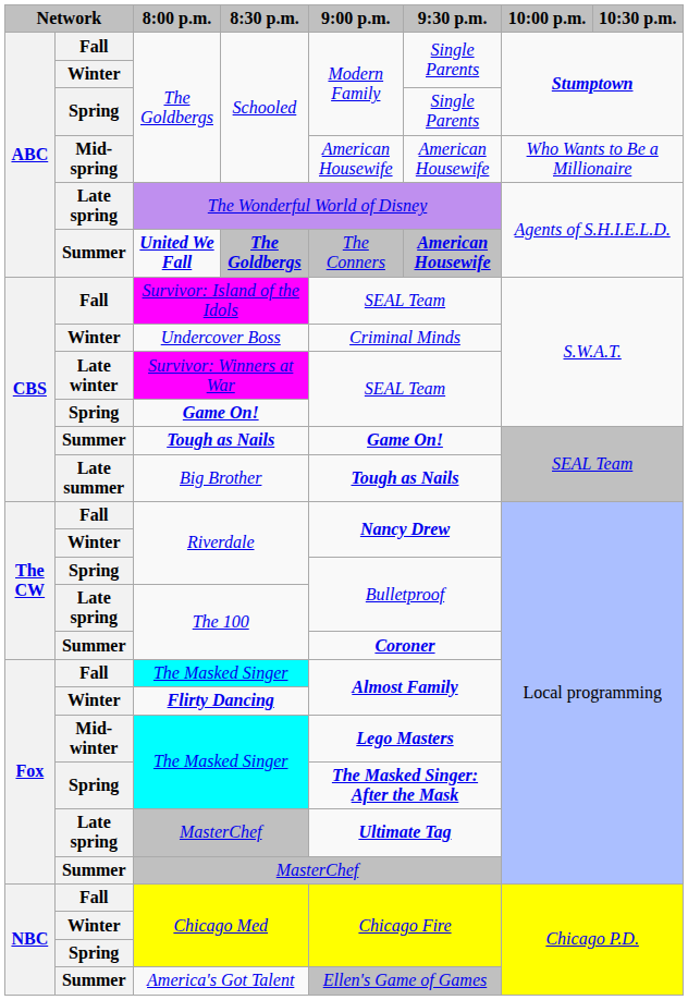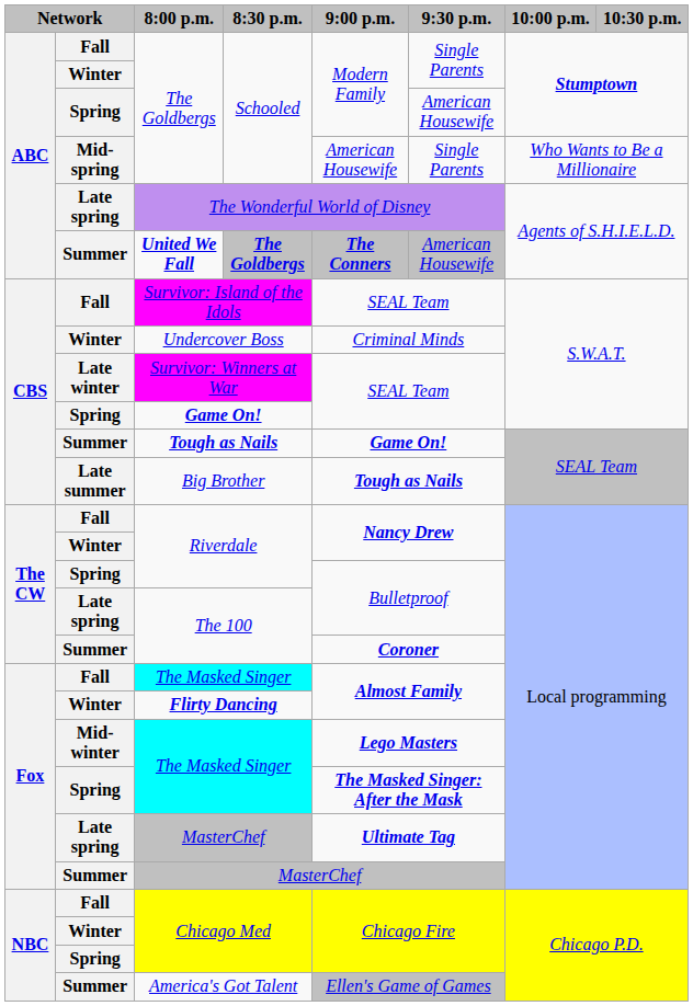Spring / The Goldbergs | 9:30 p.m.: Single Parents -> American Housewife
Mid-spring / The Goldbergs | 9:30 p.m.: American Housewife -> Single Parents
United We Fall | 9:00 p.m.: normal -> bold
United We Fall | 9:30 p.m.: bold -> normal
